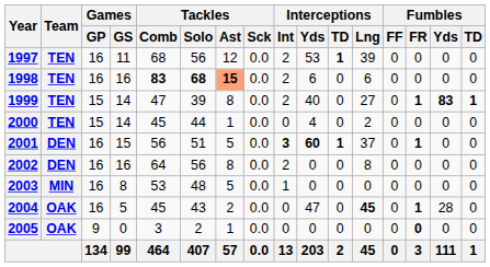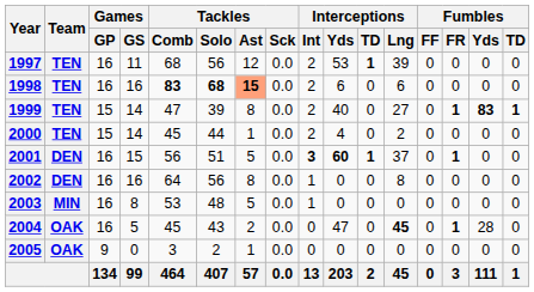2000 | Interceptions / Int: 0 -> 2
2002 | Interceptions / Int: 2 -> 1
2005 | Fumbles / FR: bold -> normal
